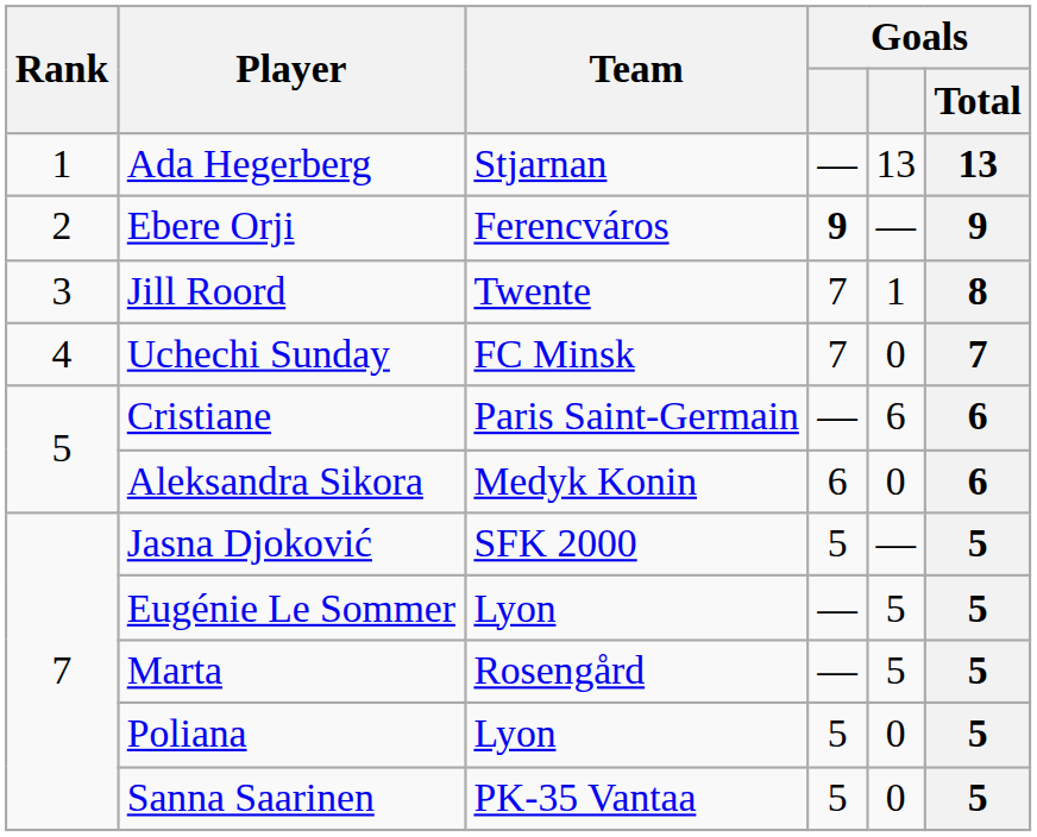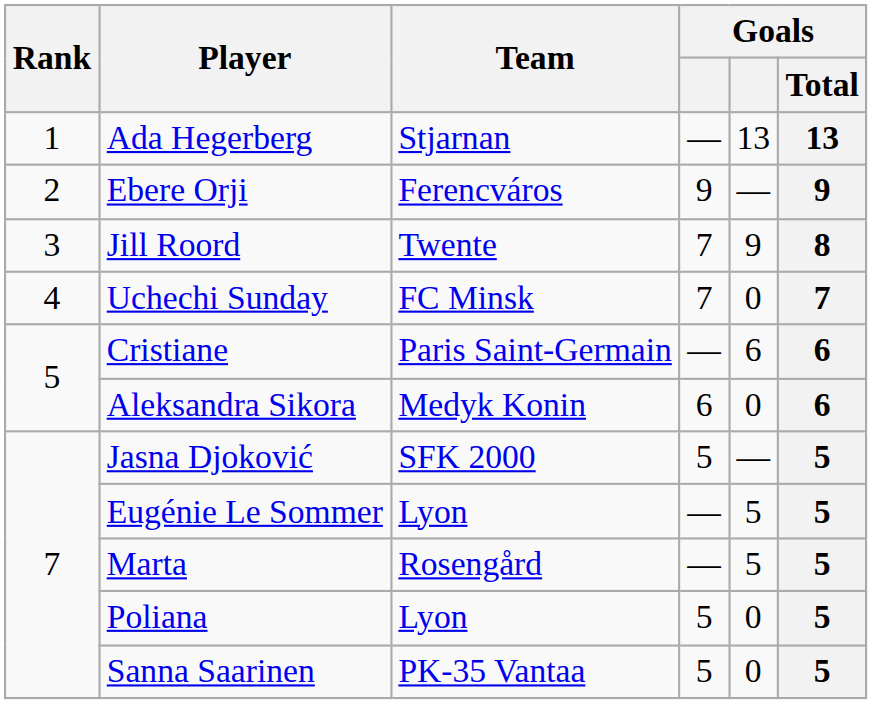Ebere Orji | column 4: bold -> normal
Jill Roord | column 5: 1 -> 9
